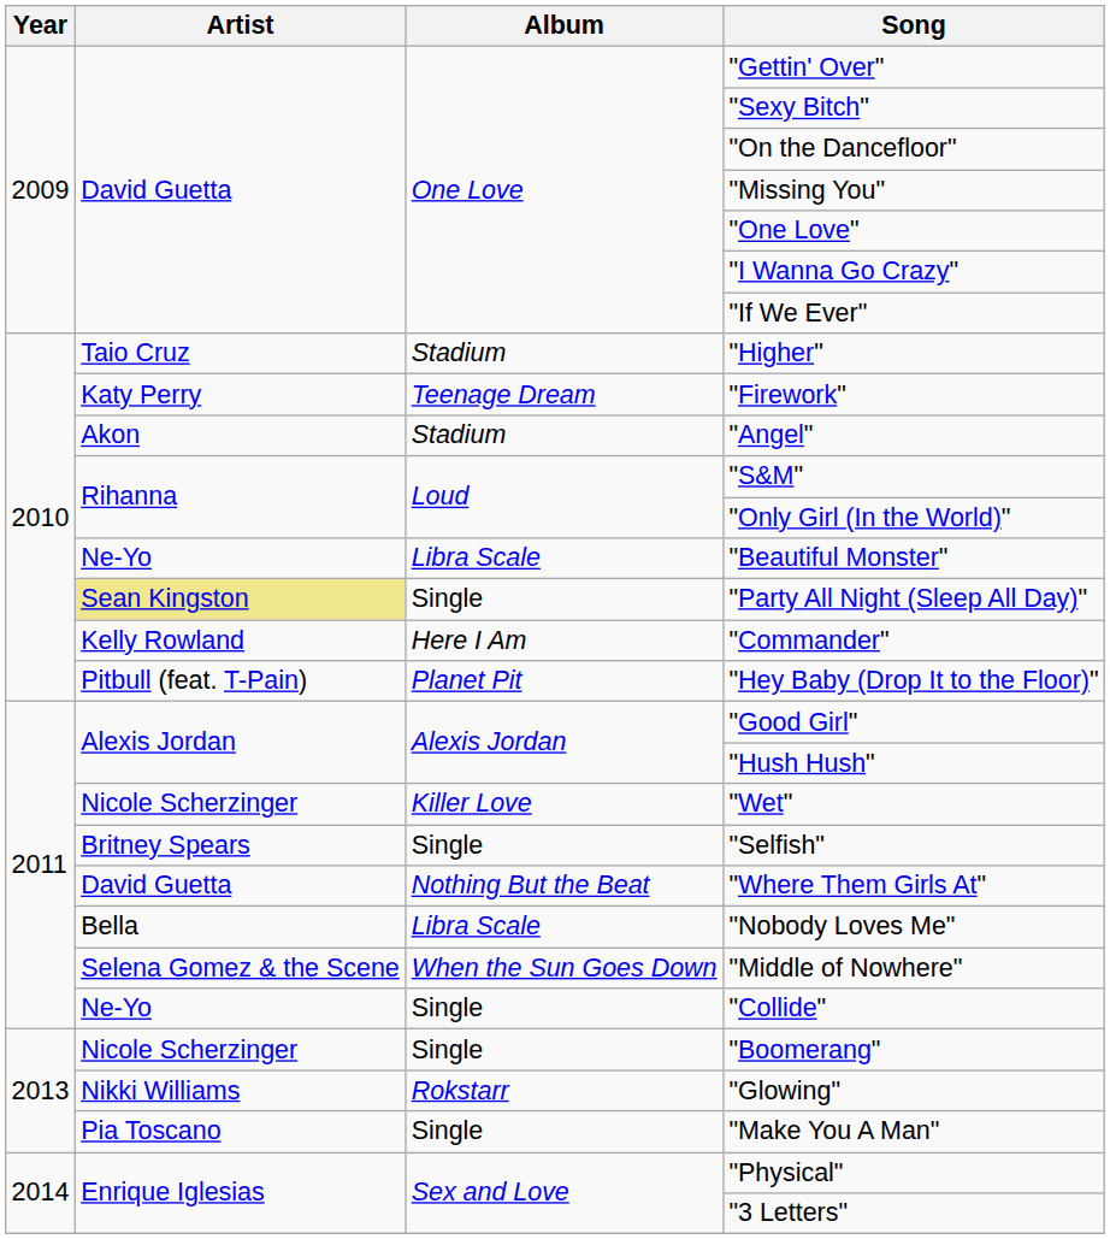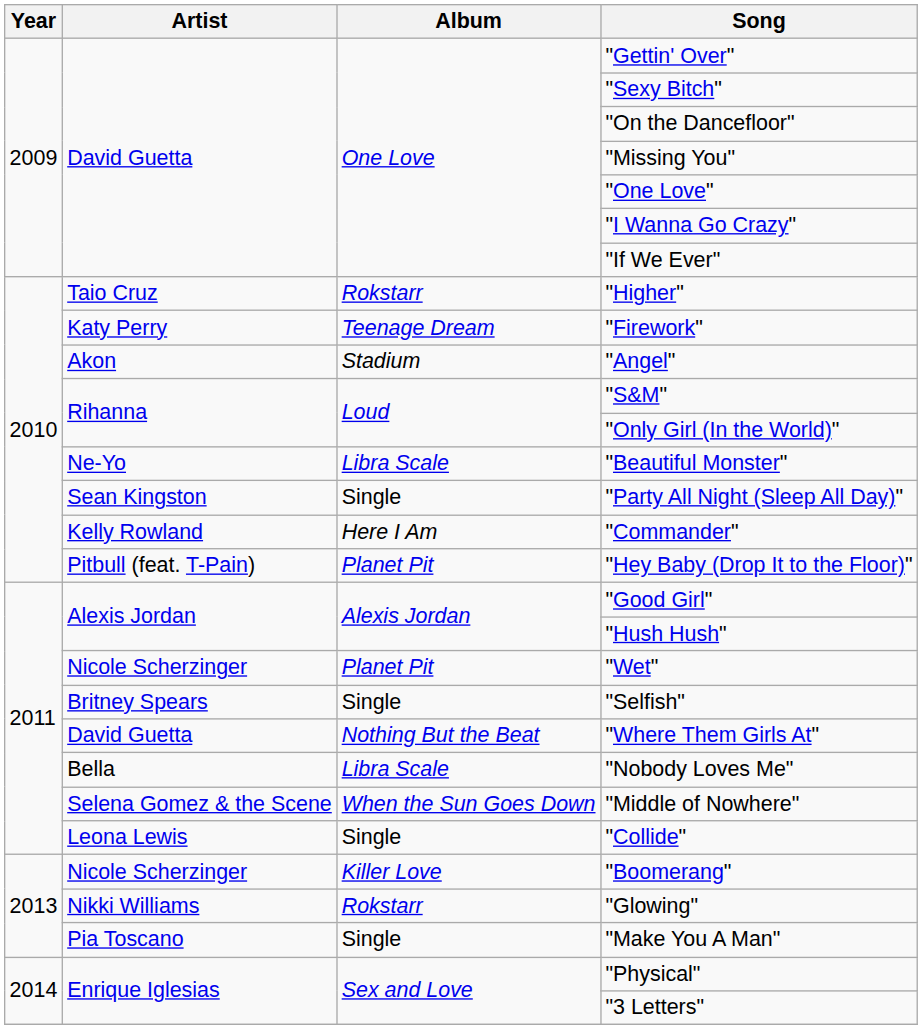"Higher" | Album: Stadium -> Rokstarr
"Party All Night (Sleep All Day)" | Artist: khaki background -> no background
"Wet" | Album: Killer Love -> Planet Pit
"Collide" | Artist: Ne-Yo -> Leona Lewis
"Boomerang" | Album: Single -> Killer Love
